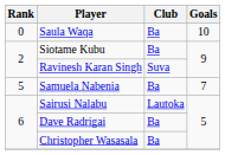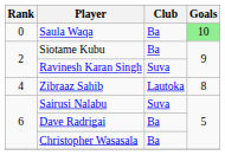Saula Waqa | Goals: no background -> lightgreen background
+ row: 4 | Zibraaz Sahib | Lautoka | 8
- row: 5 | Samuela Nabenia | Ba | 7
Sairusi Nalabu | Club: Lautoka -> Suva
